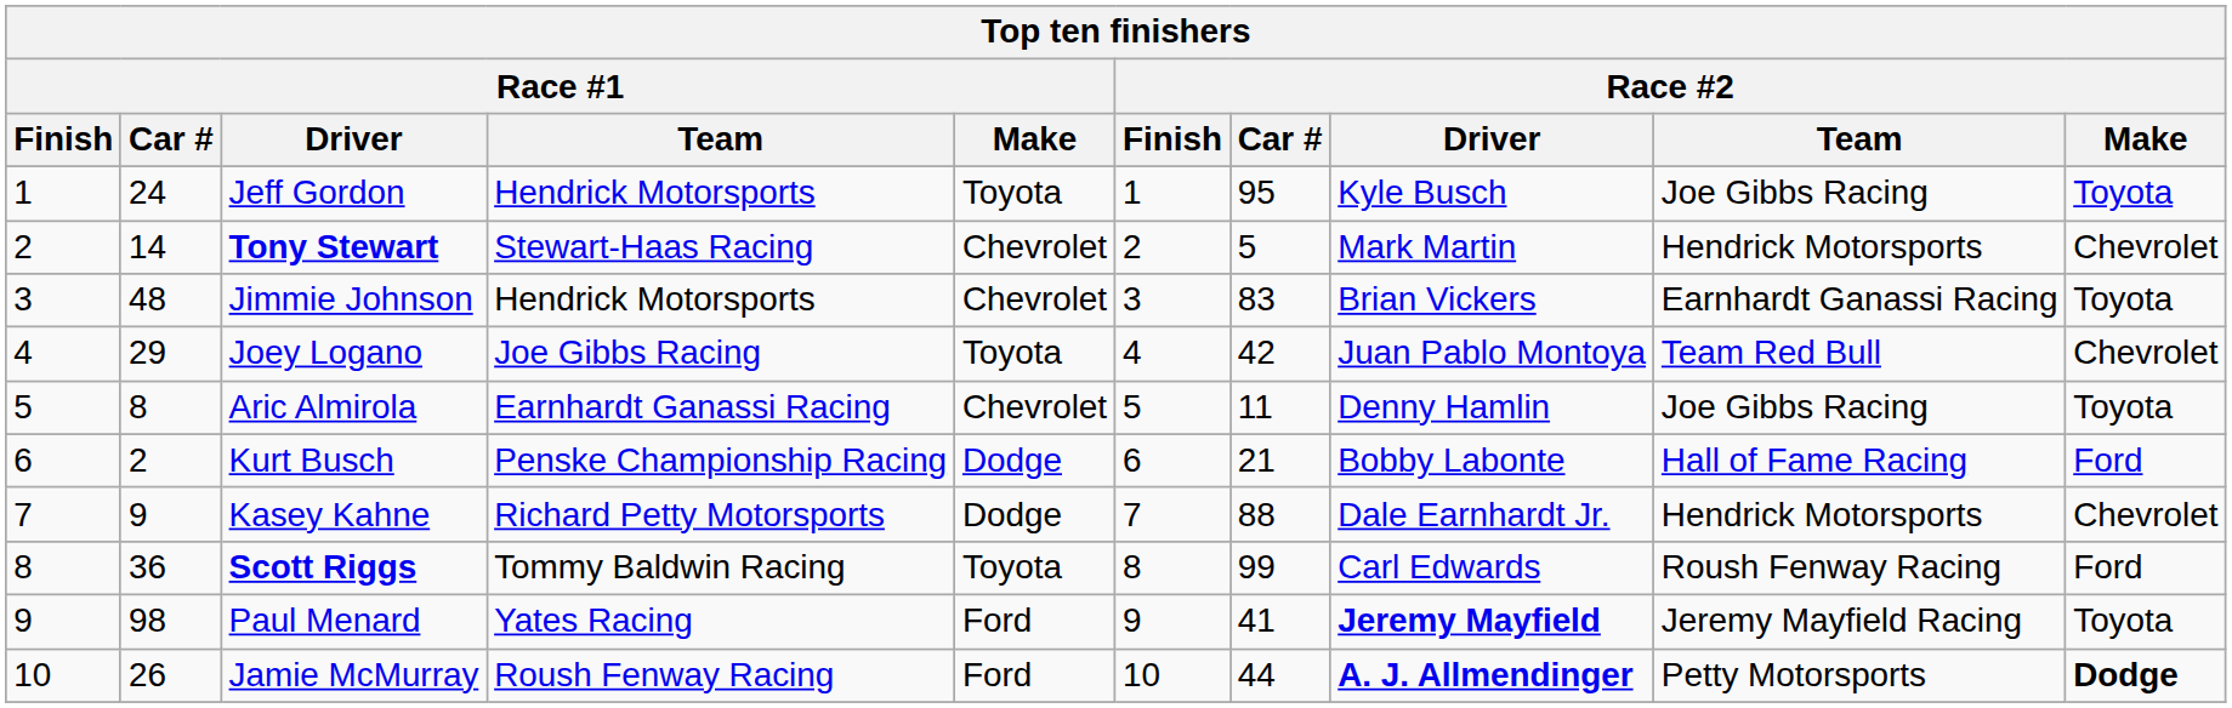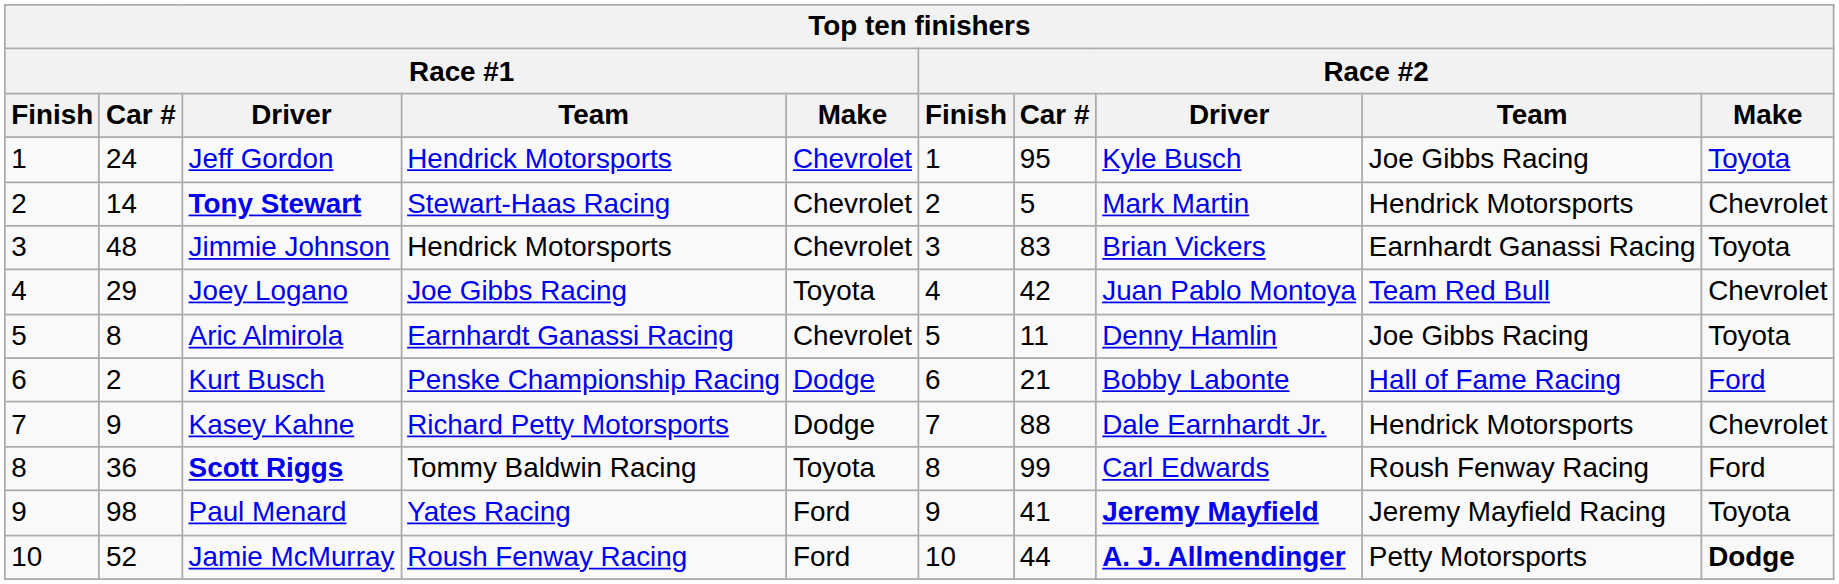Jeff Gordon | Race #1 / Make: Toyota -> Chevrolet
Jamie McMurray | Race #1 / Car #: 26 -> 52
